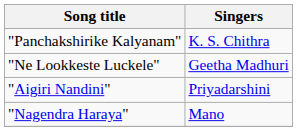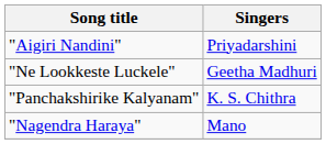rows swapped: "Aigiri Nandini" <-> "Panchakshirike Kalyanam"
